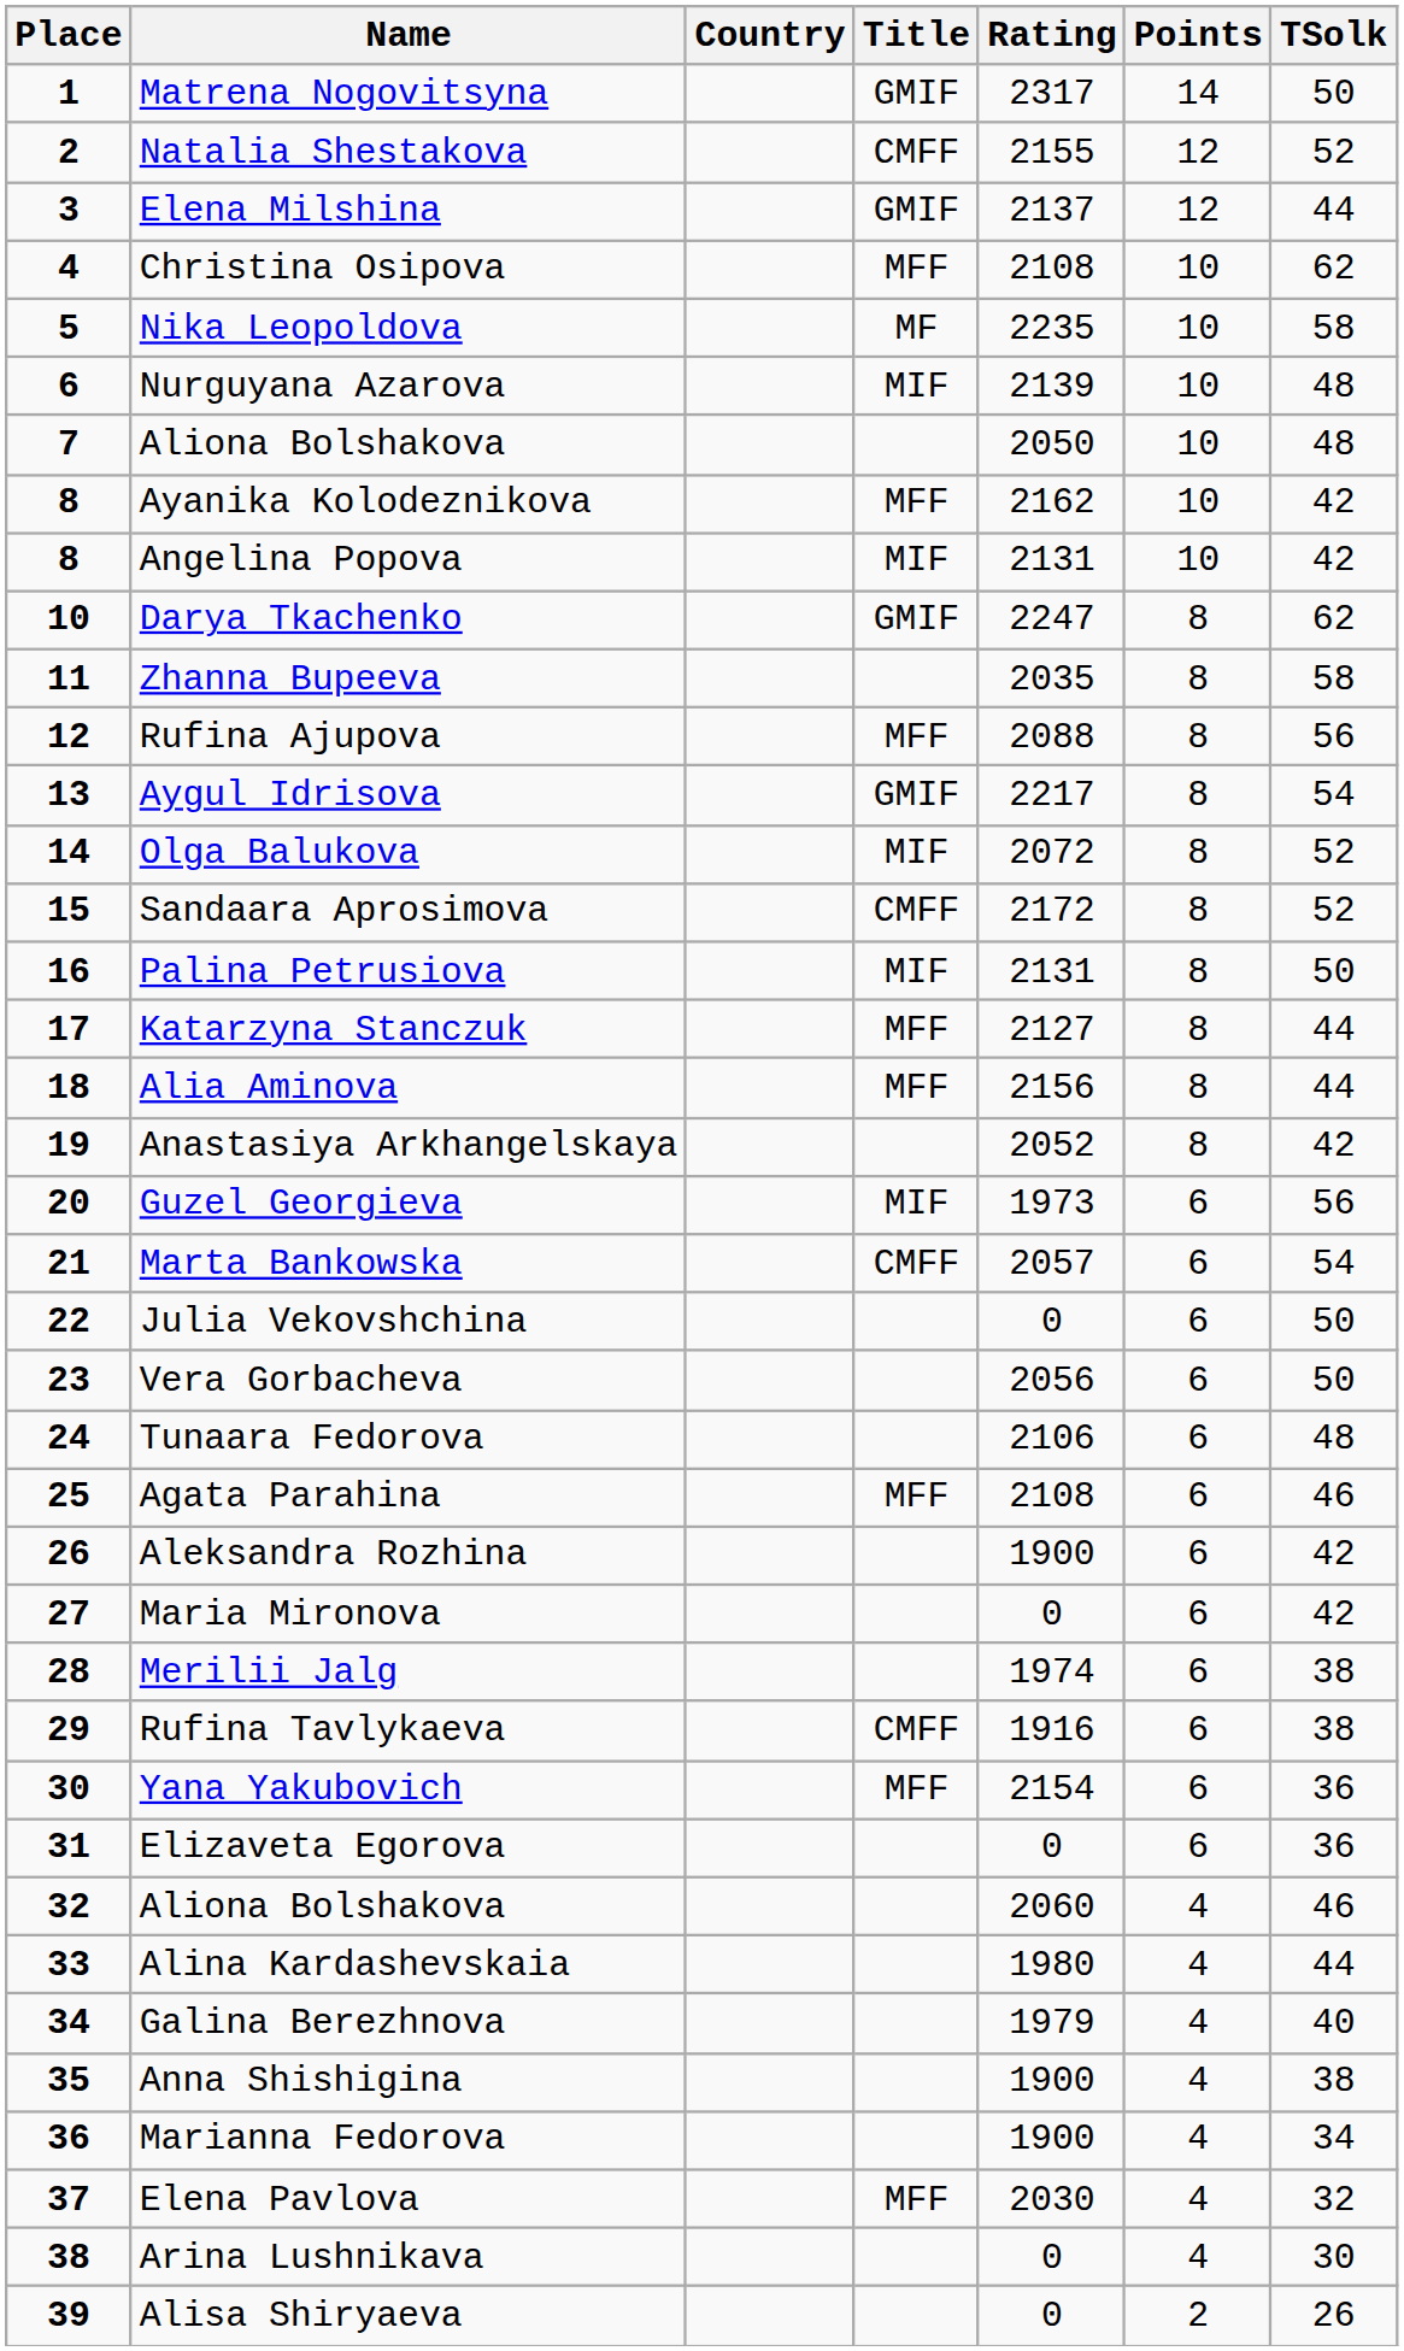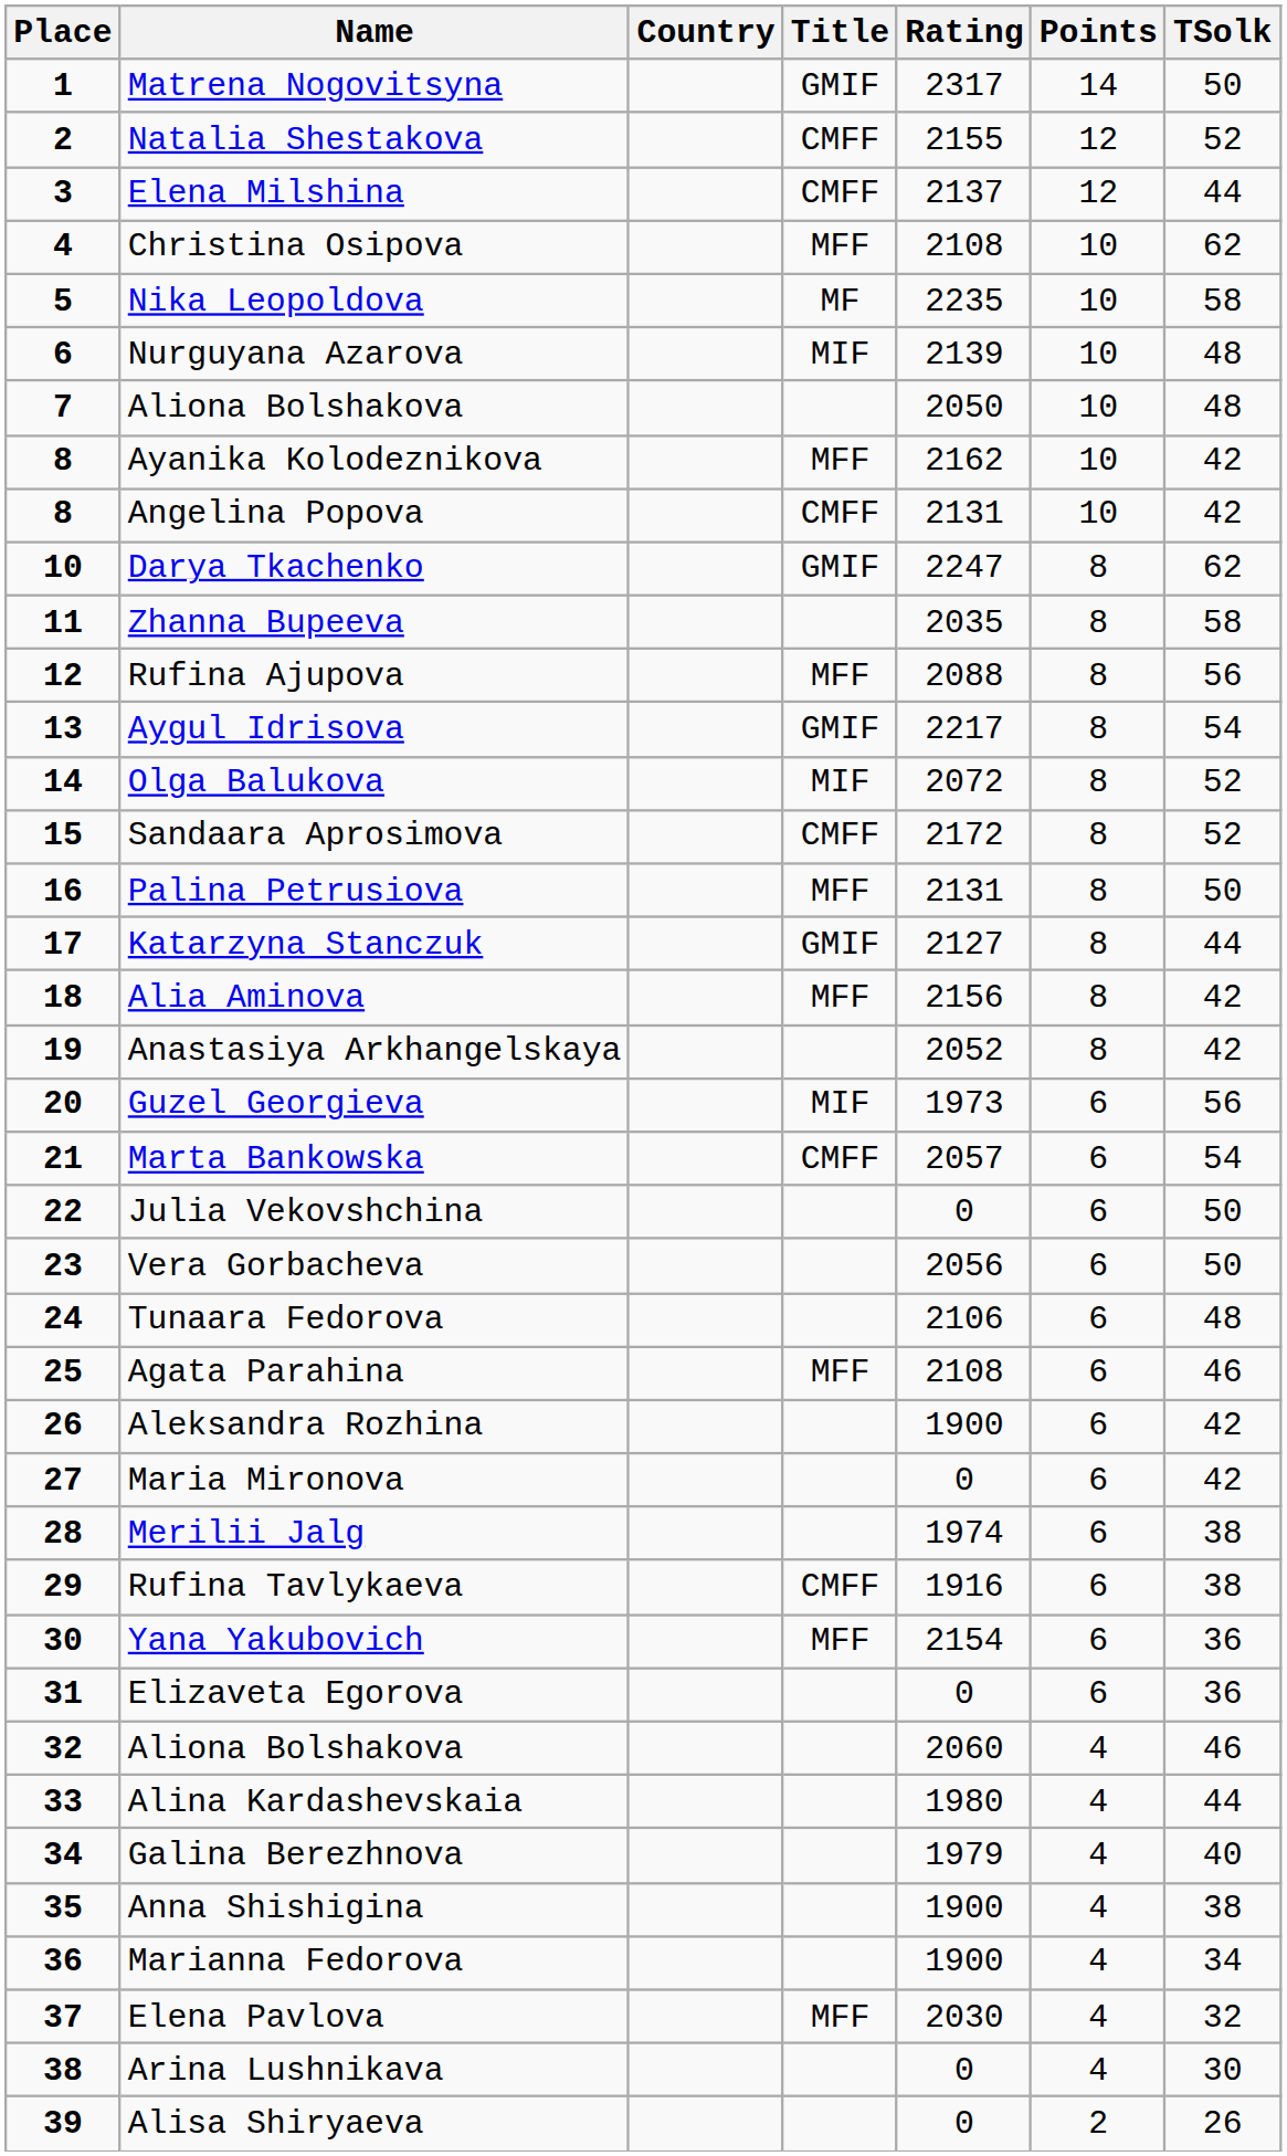Elena Milshina | Title: GMIF -> CMFF
Angelina Popova | Title: MIF -> CMFF
Palina Petrusiova | Title: MIF -> MFF
Katarzyna Stanczuk | Title: MFF -> GMIF
Alia Aminova | TSolk: 44 -> 42
